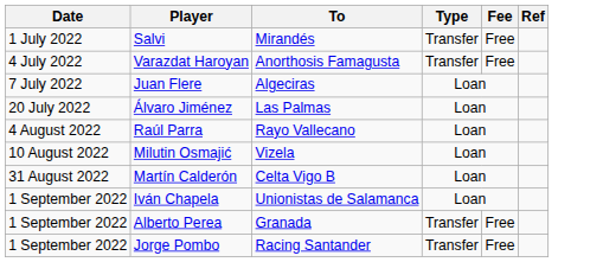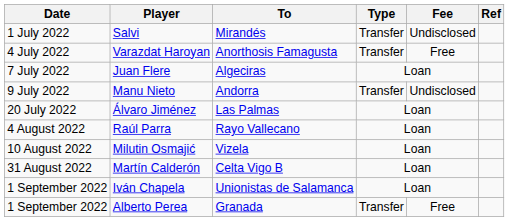Salvi | Fee: Free -> Undisclosed
+ row: 9 July 2022 | Manu Nieto | Andorra | Transfer | Undisclosed
- row: 1 September 2022 | Jorge Pombo | Racing Santander | Transfer | Free
